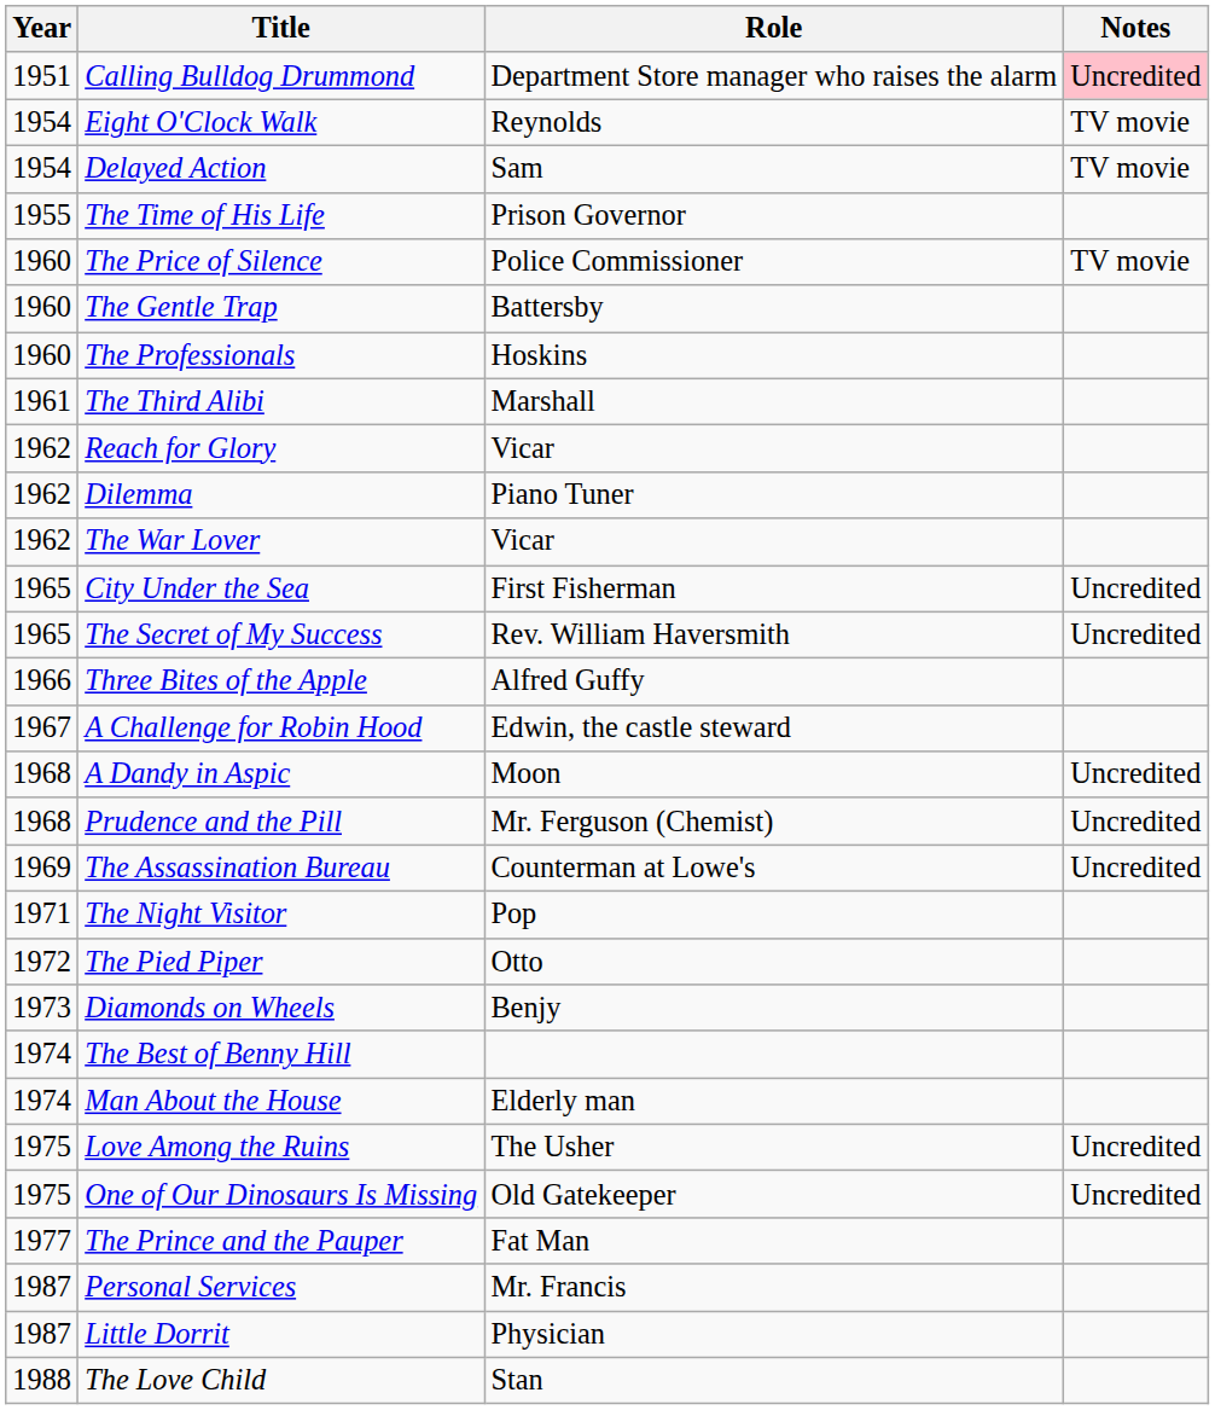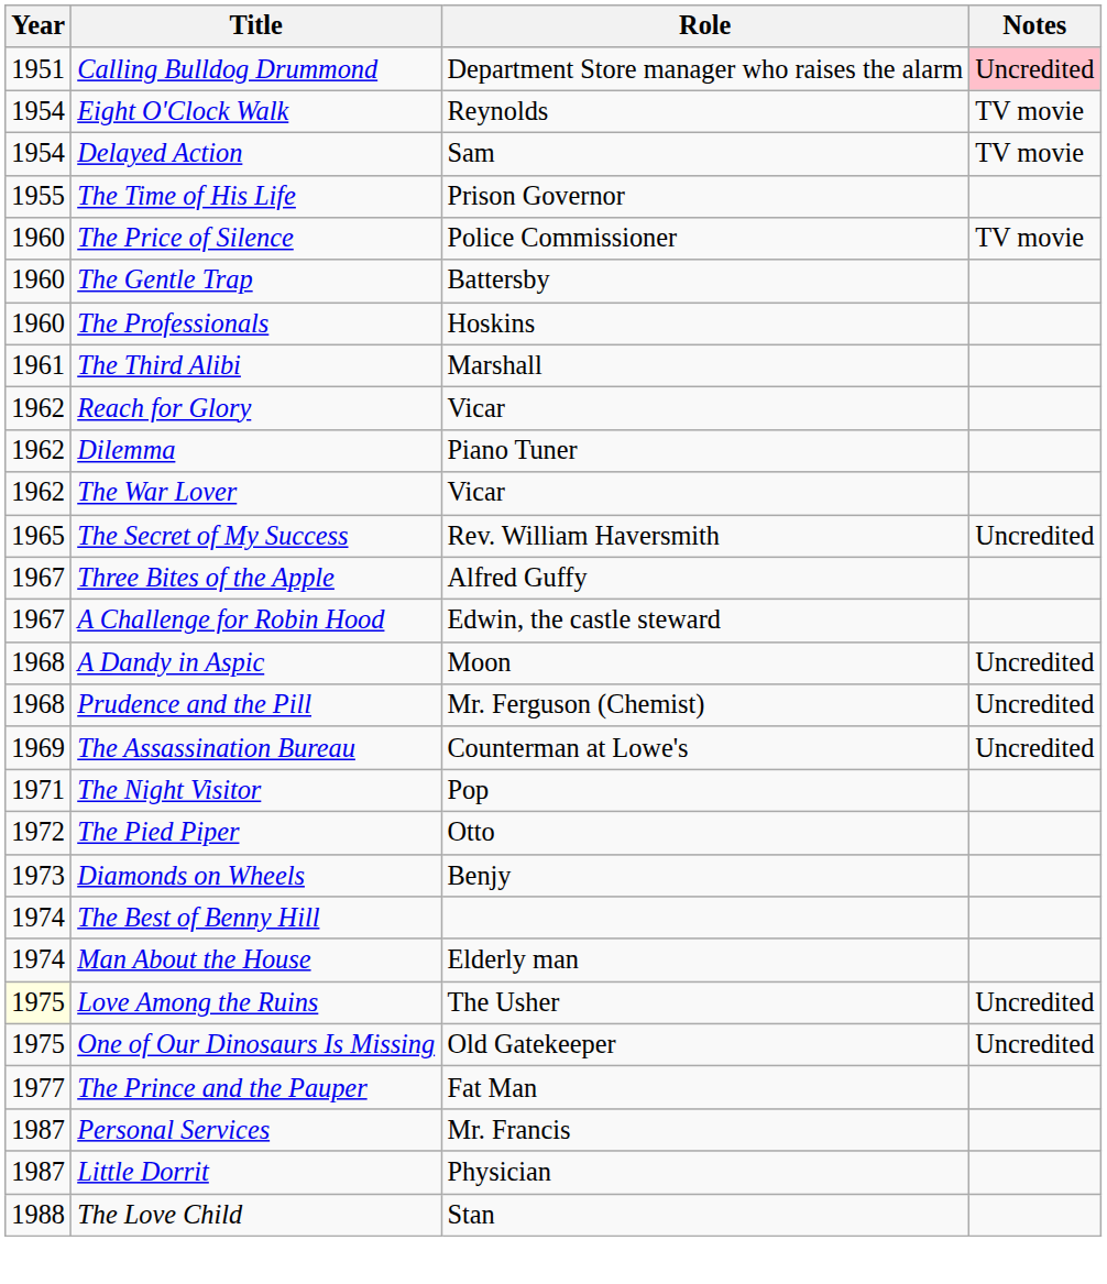- row: 1965 | City Under the Sea | First Fisherman | Uncredited
Three Bites of the Apple | Year: 1966 -> 1967
Love Among the Ruins | Year: no background -> lightyellow background
